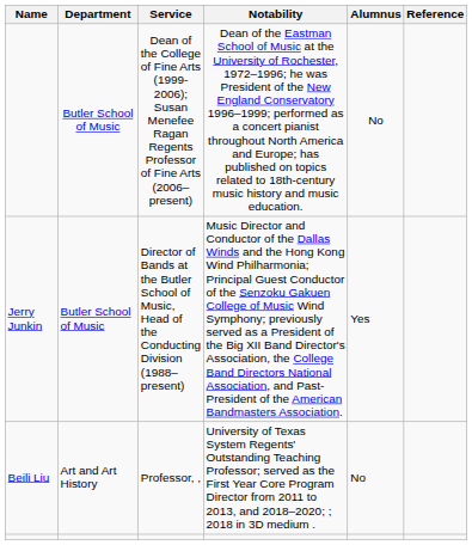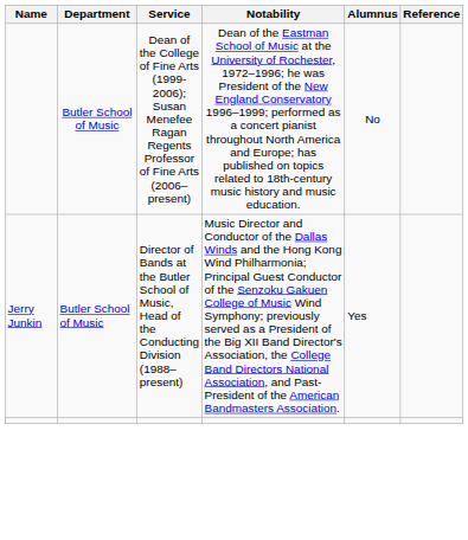- row: Beili Liu | Art and Art History | Professor, , | University of Texas System Regents' Outstanding Teaching Professor; served as the First Year Core Program Director from 2011 to 2013, and 2018–2020; ; 2018 in 3D medium . | No
